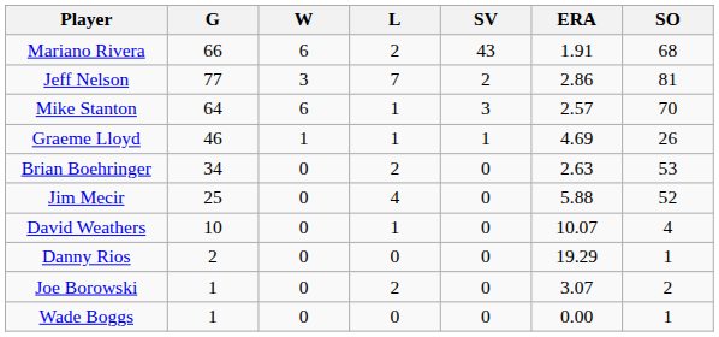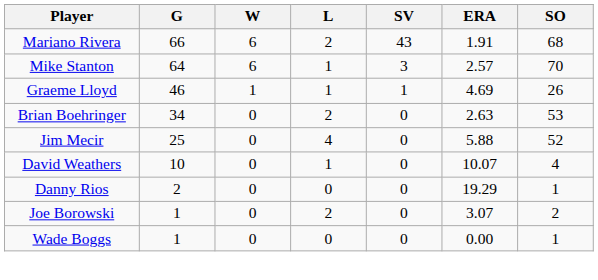- row: Jeff Nelson | 77 | 3 | 7 | 2 | 2.86 | 81
